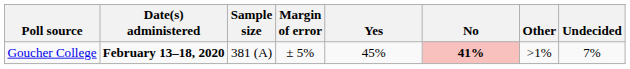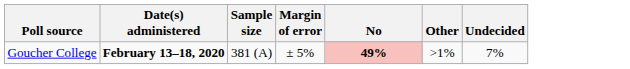- column: Yes | 45%
Goucher College | No: 41% -> 49%
